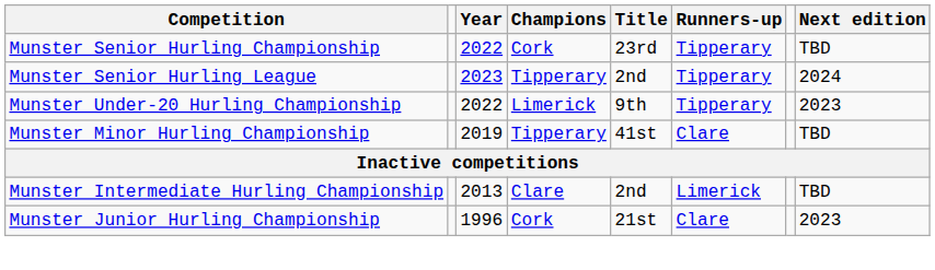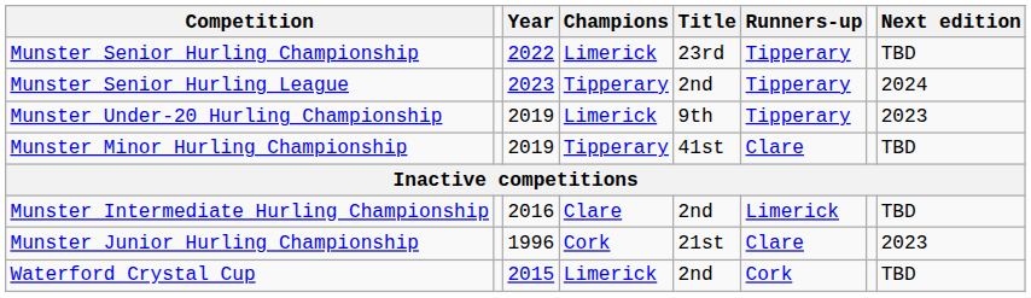Munster Senior Hurling Championship | Champions: Cork -> Limerick
Munster Under-20 Hurling Championship | Year: 2022 -> 2019
Munster Intermediate Hurling Championship | Year: 2013 -> 2016
+ row: Waterford Crystal Cup | 2015 | Limerick | 2nd | Cork | TBD
